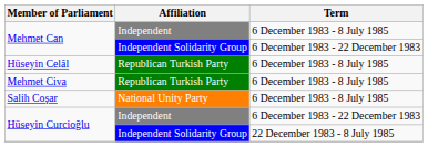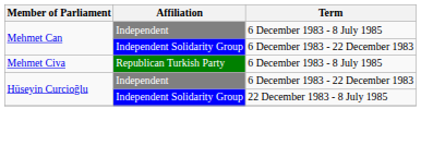- row: Hüseyin Celâl | Republican Turkish Party | 6 December 1983 - 8 July 1985
- row: Salih Coşar | National Unity Party | 6 December 1983 - 8 July 1985
